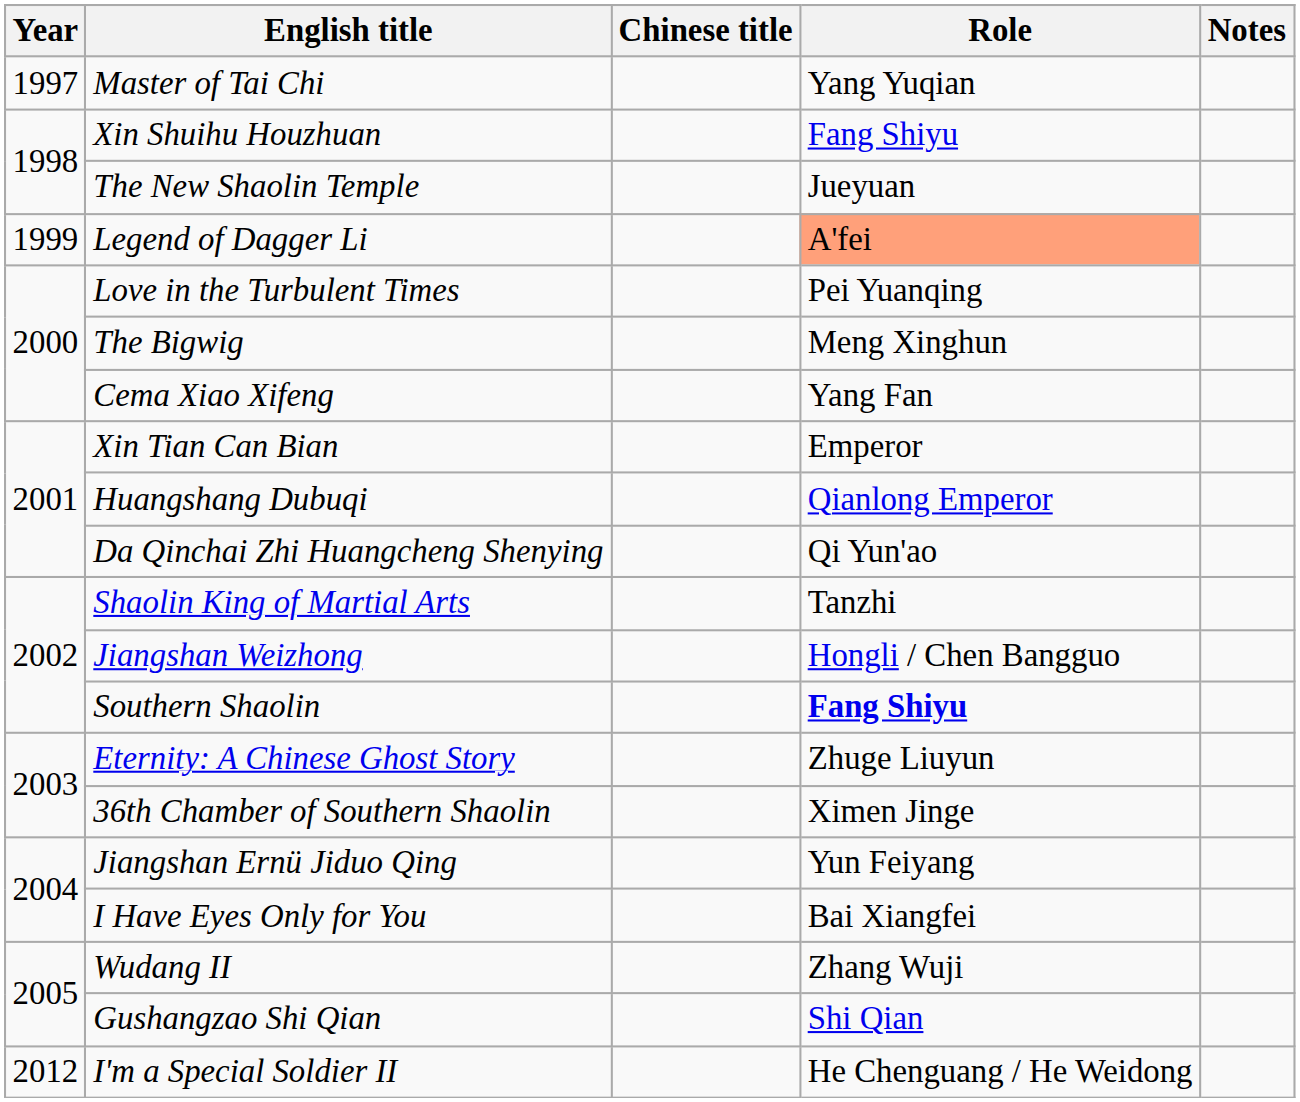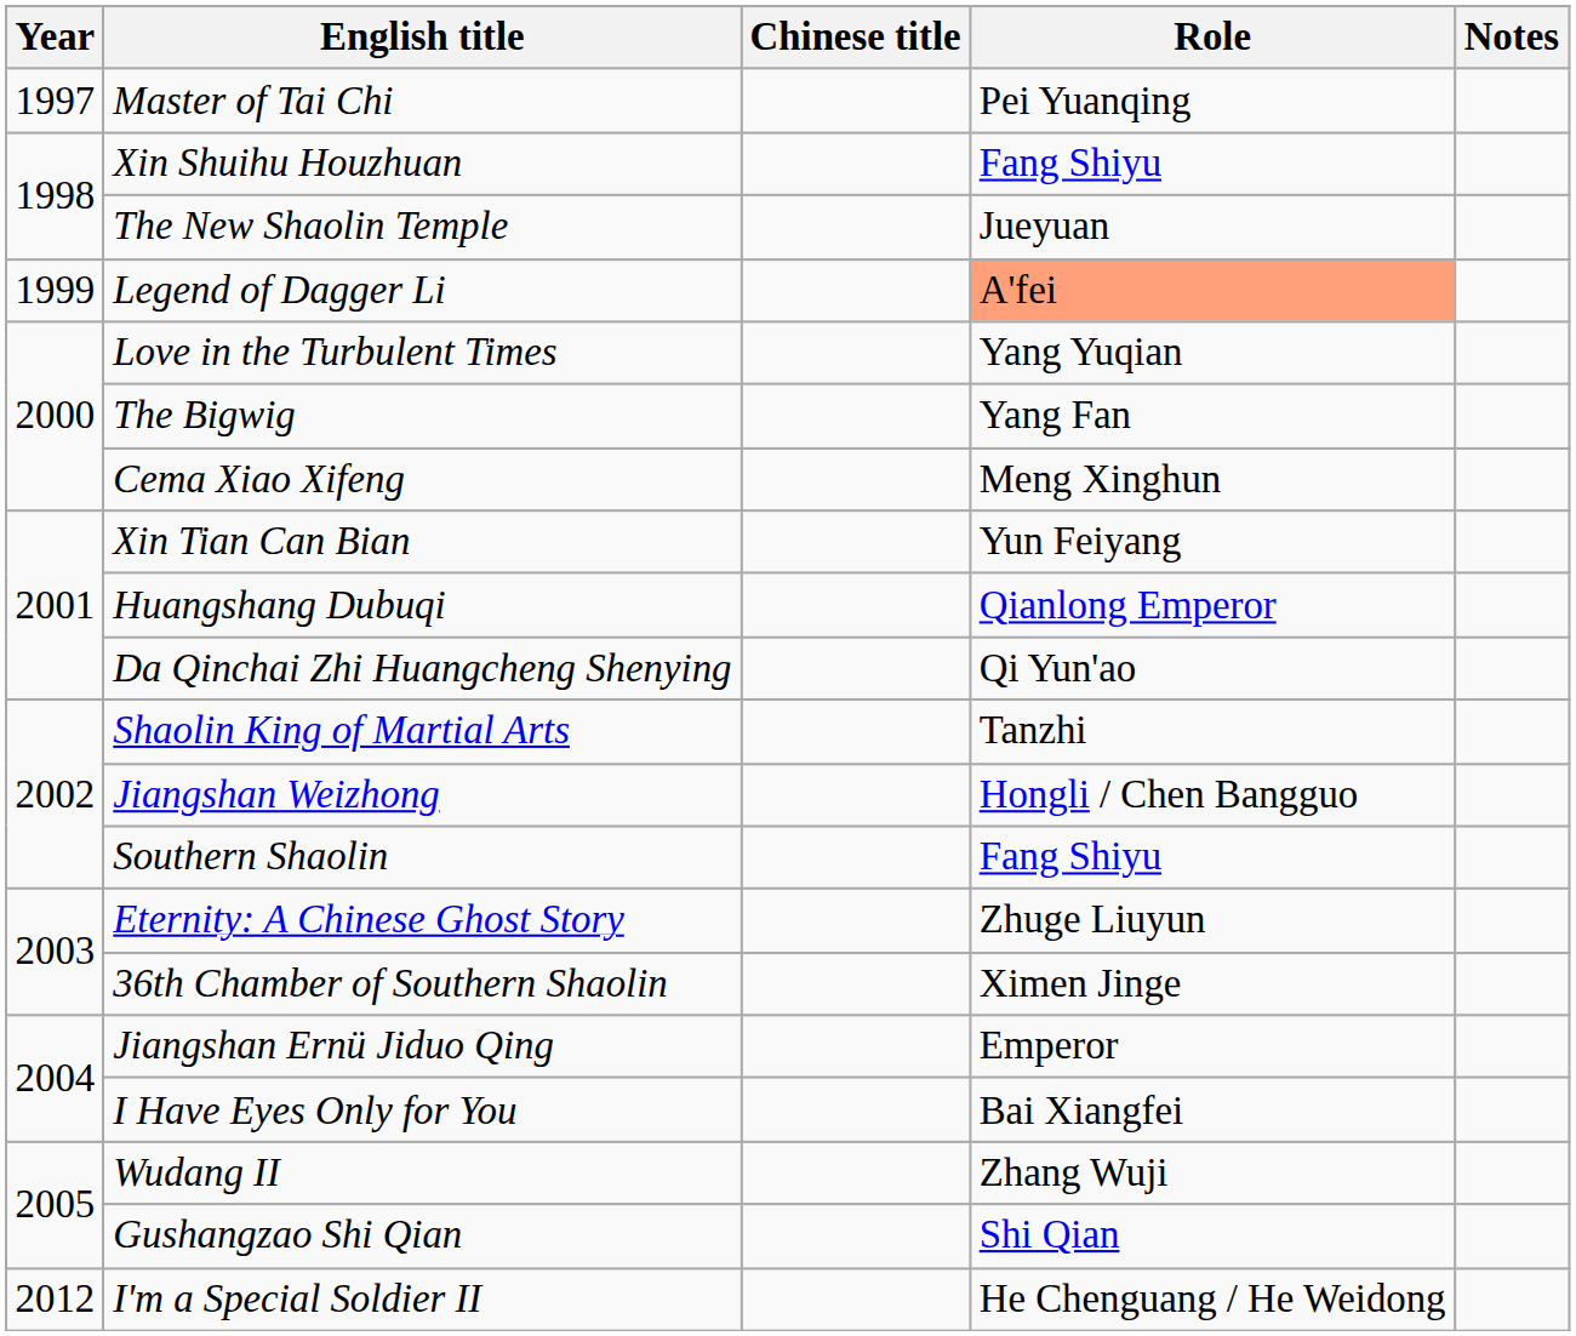Master of Tai Chi | Role: Yang Yuqian -> Pei Yuanqing
Love in the Turbulent Times | Role: Pei Yuanqing -> Yang Yuqian
The Bigwig | Role: Meng Xinghun -> Yang Fan
Cema Xiao Xifeng | Role: Yang Fan -> Meng Xinghun
Xin Tian Can Bian | Role: Emperor -> Yun Feiyang
Southern Shaolin | Role: bold -> normal
Jiangshan Ernü Jiduo Qing | Role: Yun Feiyang -> Emperor
